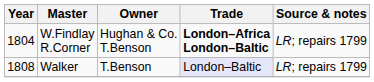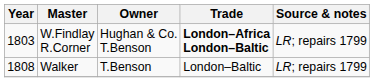W.Findlay R.Corner | Year: 1804 -> 1803
Walker | Trade: lavender background -> no background
